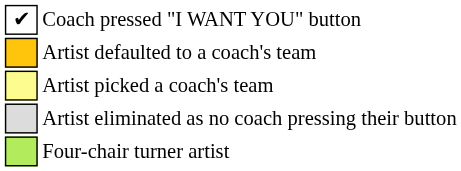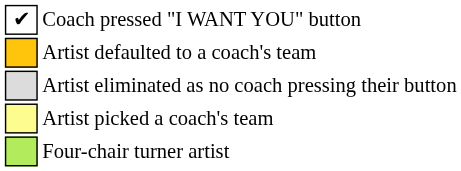rows swapped: Artist picked a coach's team <-> Artist eliminated as no coach pressing their button
